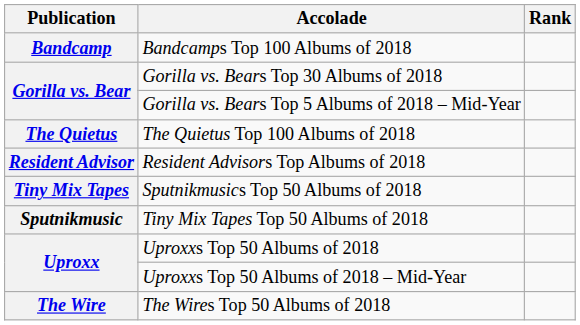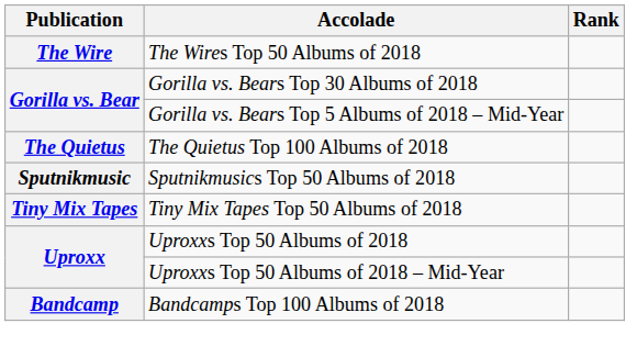rows swapped: Bandcamps Top 100 Albums of 2018 <-> The Wires Top 50 Albums of 2018
- row: Resident Advisor | Resident Advisors Top Albums of 2018
Sputnikmusics Top 50 Albums of 2018 | Publication: Tiny Mix Tapes -> Sputnikmusic
Tiny Mix Tapes Top 50 Albums of 2018 | Publication: Sputnikmusic -> Tiny Mix Tapes
